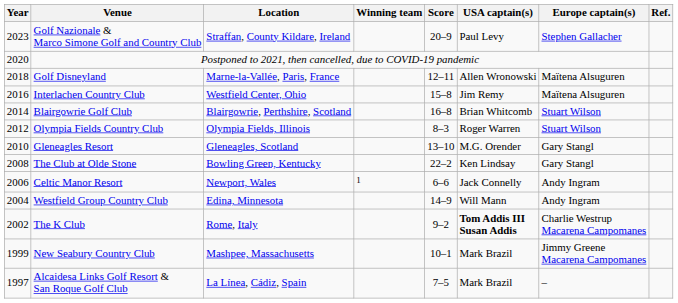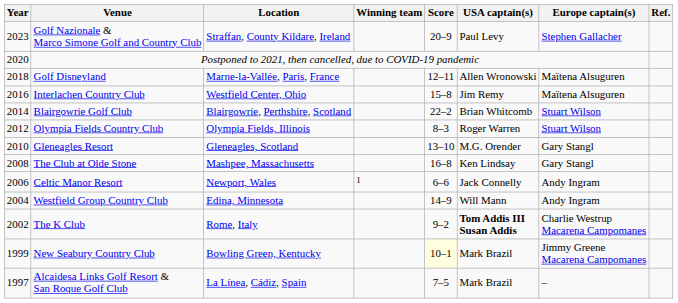Blairgowrie Golf Club | Score: 16–8 -> 22–2
The Club at Olde Stone | Location: Bowling Green, Kentucky -> Mashpee, Massachusetts
The Club at Olde Stone | Score: 22–2 -> 16–8
New Seabury Country Club | Location: Mashpee, Massachusetts -> Bowling Green, Kentucky
New Seabury Country Club | Score: no background -> lightyellow background
